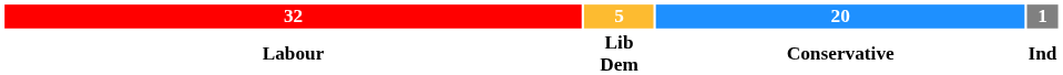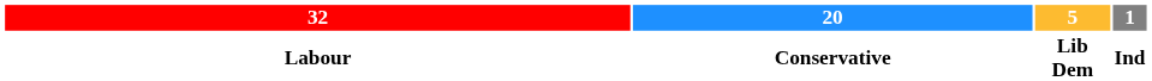columns swapped: 20 <-> 5
